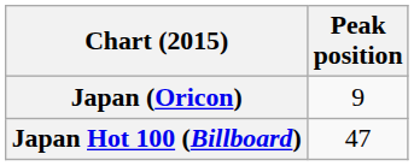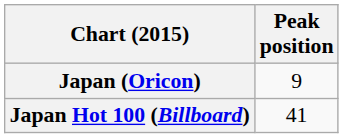Japan Hot 100 (Billboard) | Peak position: 47 -> 41
